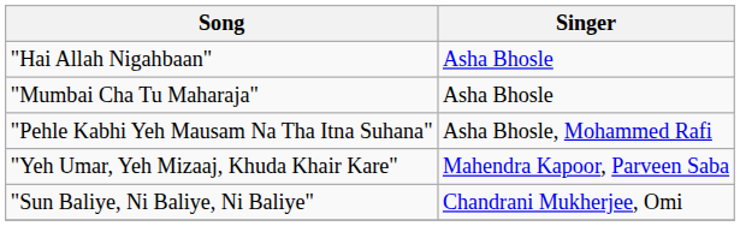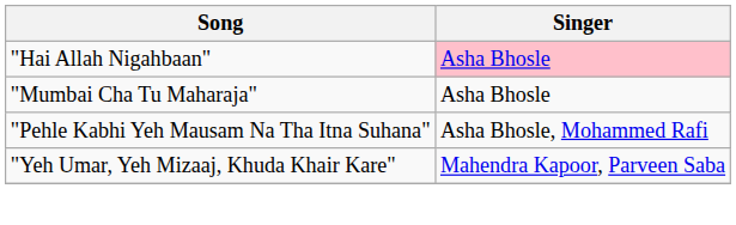"Hai Allah Nigahbaan" | Singer: no background -> pink background
- row: "Sun Baliye, Ni Baliye, Ni Baliye" | Chandrani Mukherjee, Omi
